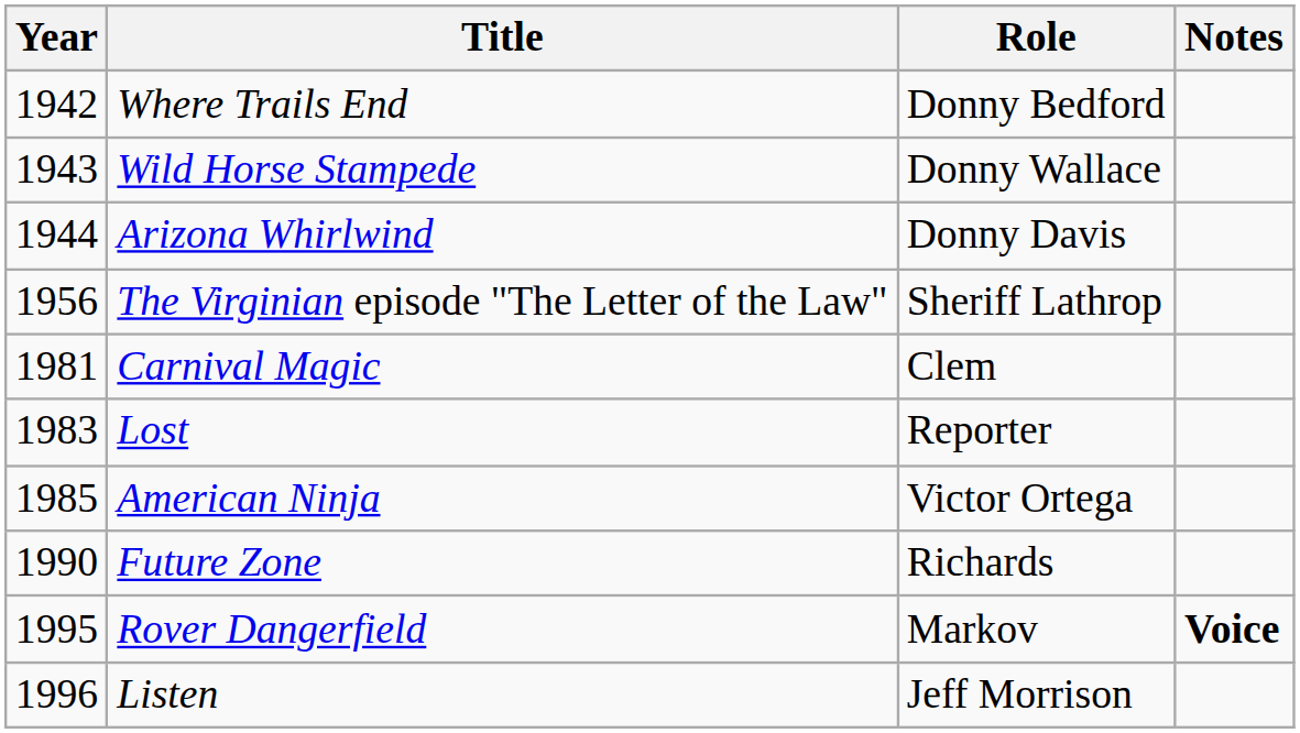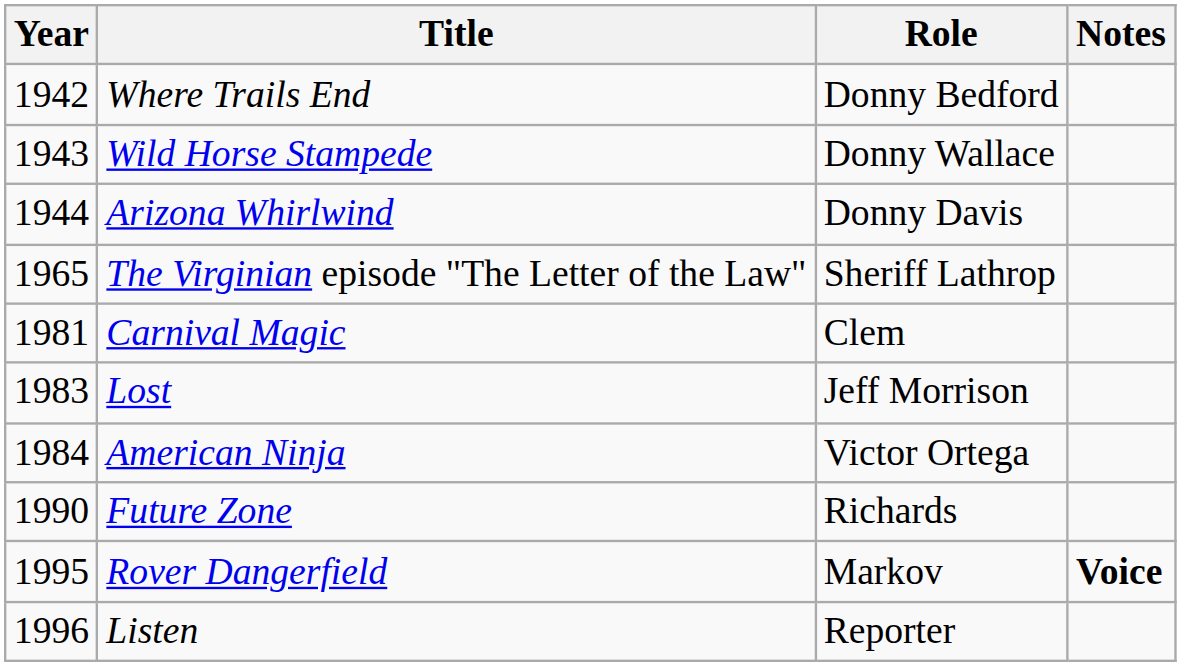The Virginian episode "The Letter of the Law" | Year: 1956 -> 1965
Lost | Role: Reporter -> Jeff Morrison
American Ninja | Year: 1985 -> 1984
Listen | Role: Jeff Morrison -> Reporter
